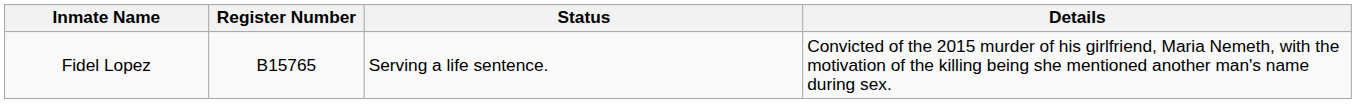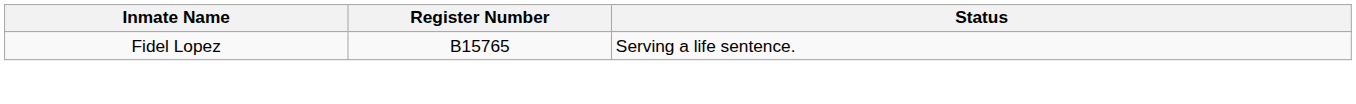- column: Details | Convicted of the 2015 murder of his girlfriend, Maria Nemeth, with the motivation of the killing being she mentioned another man's name during sex.
